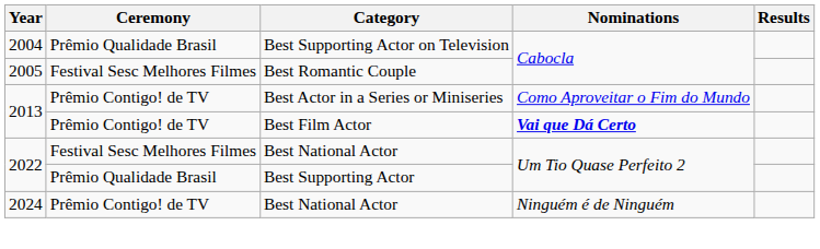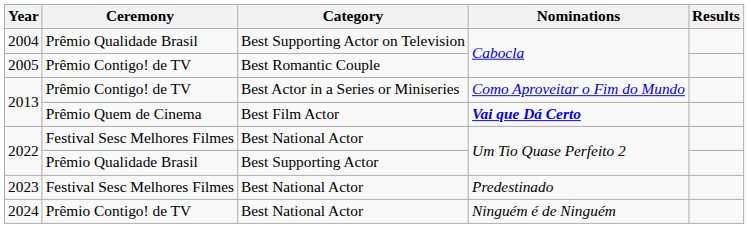2005 | Ceremony: Festival Sesc Melhores Filmes -> Prêmio Contigo! de TV
2013 / Best Film Actor | Ceremony: Prêmio Contigo! de TV -> Prêmio Quem de Cinema
+ row: 2023 | Festival Sesc Melhores Filmes | Best National Actor | Predestinado
